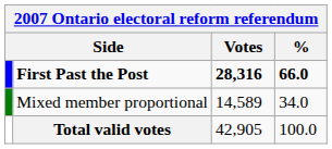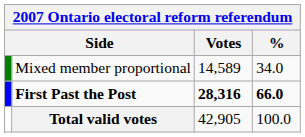rows swapped: First Past the Post <-> Mixed member proportional
